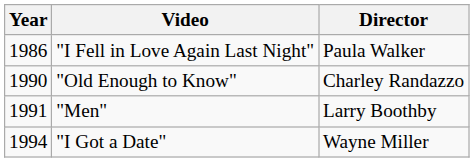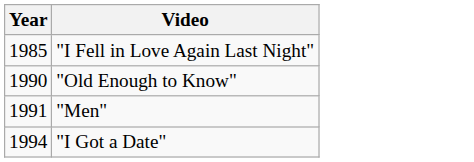- column: Director | Paula Walker | Charley Randazzo | Larry Boothby | Wayne Miller
"I Fell in Love Again Last Night" | Year: 1986 -> 1985
